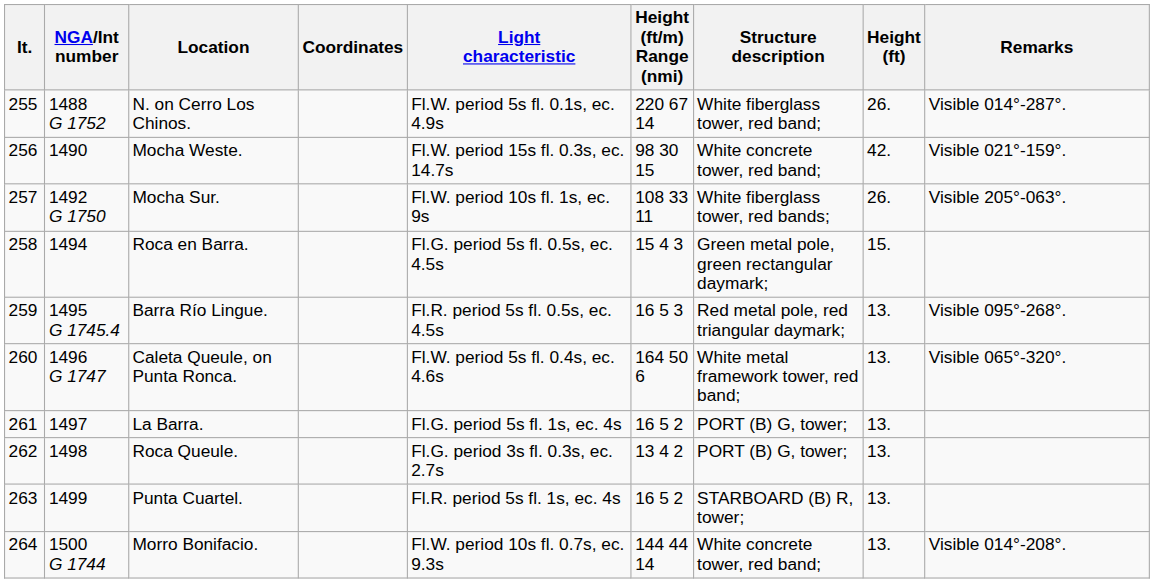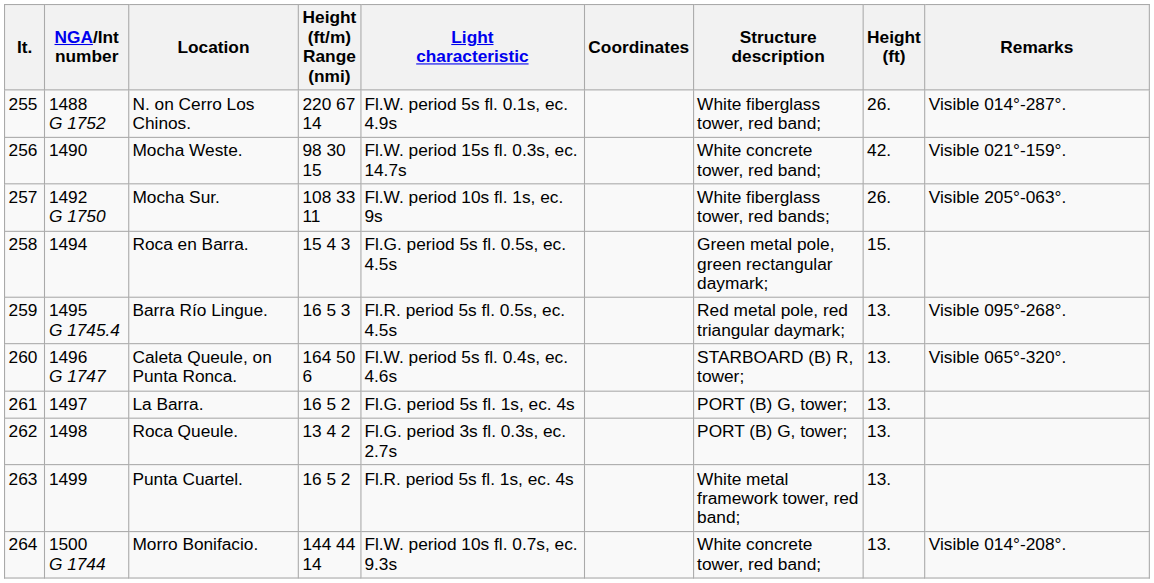columns swapped: Coordinates <-> Height (ft/m) Range (nmi)
Caleta Queule, on Punta Ronca. | Structure description: White metal framework tower, red band; -> STARBOARD (B) R, tower;
Punta Cuartel. | Structure description: STARBOARD (B) R, tower; -> White metal framework tower, red band;
